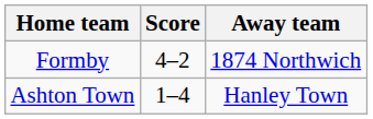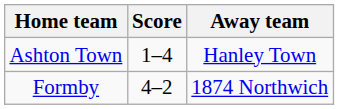rows swapped: Ashton Town <-> Formby
